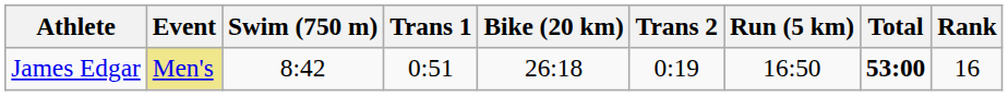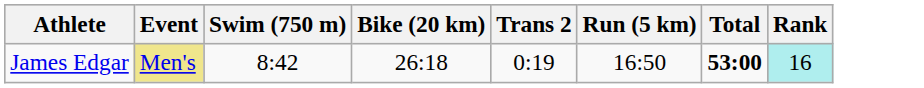- column: Trans 1 | 0:51
James Edgar | Rank: no background -> paleturquoise background
